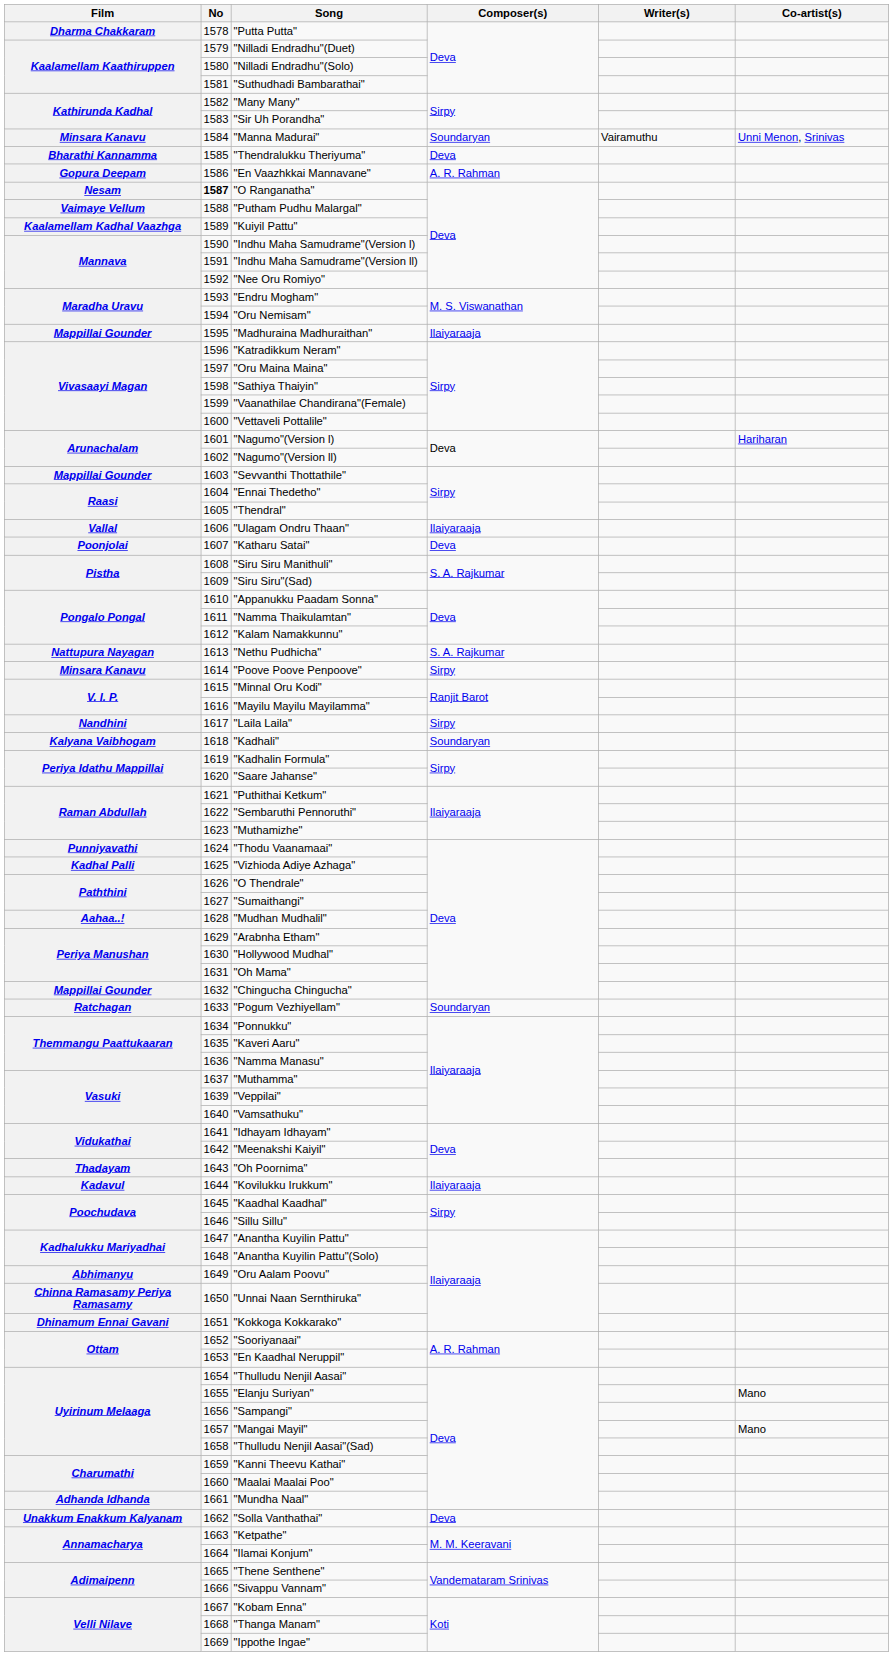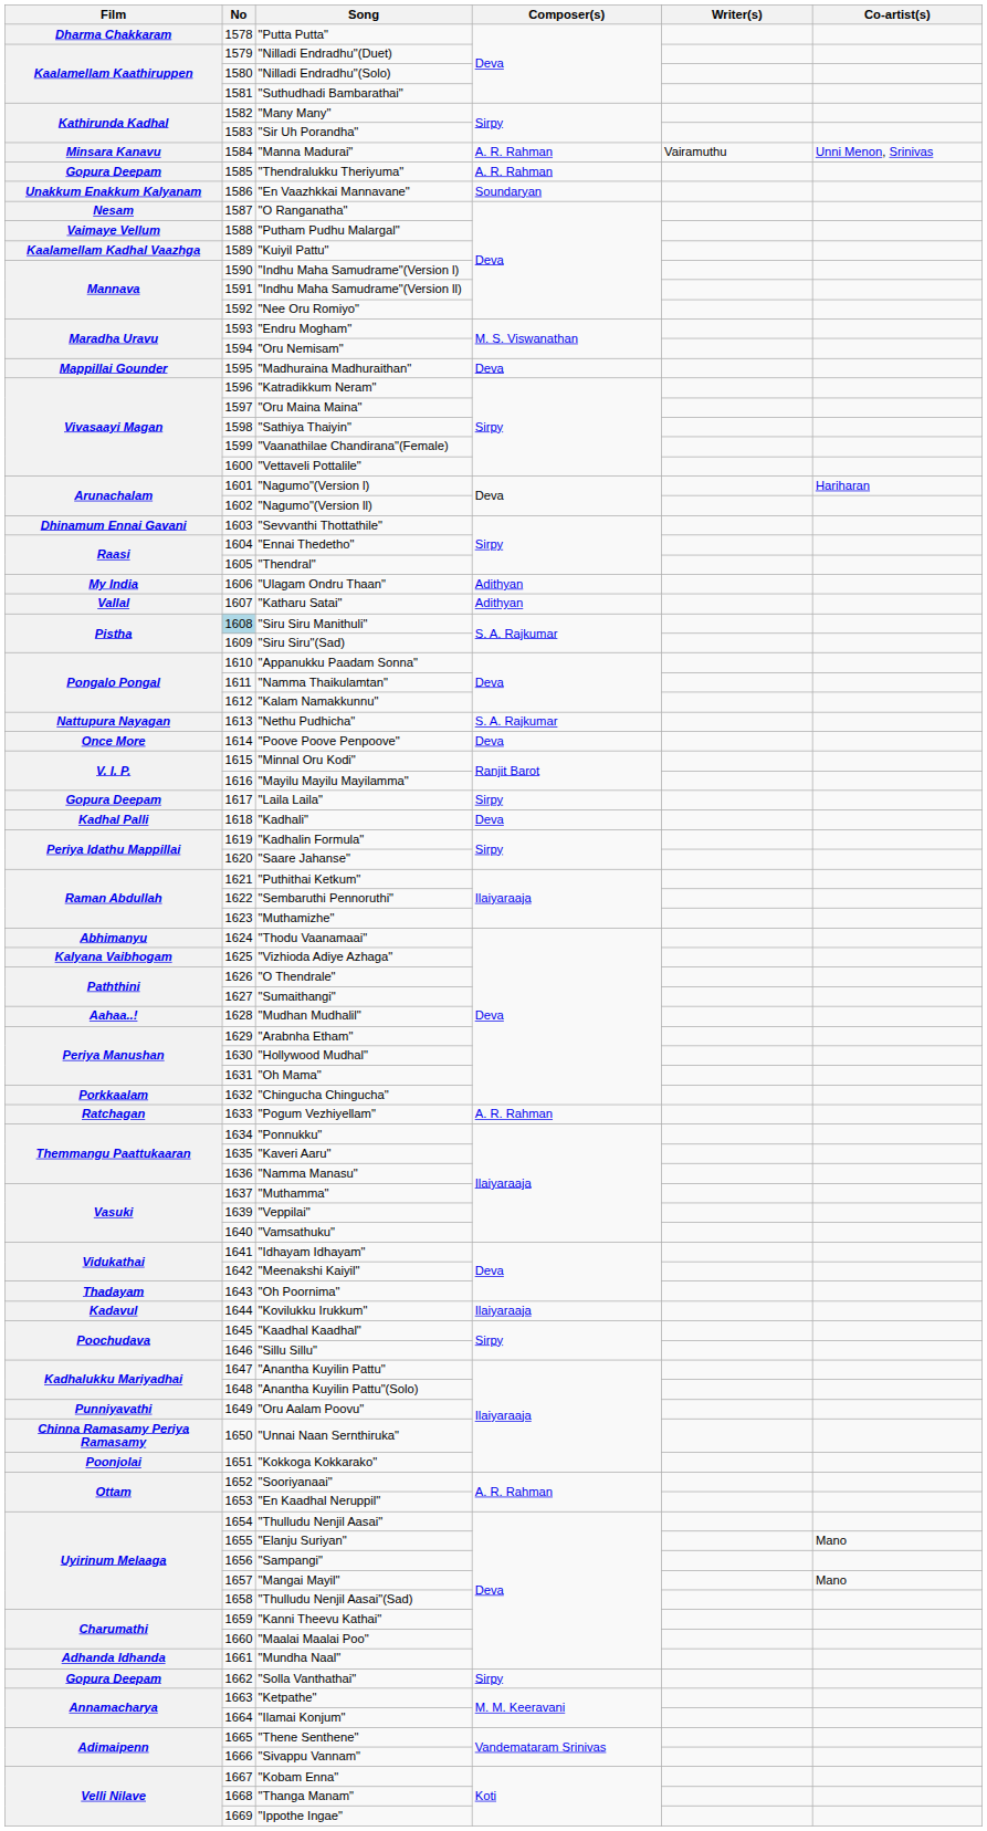"Manna Madurai" | Composer(s): Soundaryan -> A. R. Rahman
"Thendralukku Theriyuma" | Film: Bharathi Kannamma -> Gopura Deepam
"Thendralukku Theriyuma" | Composer(s): Deva -> A. R. Rahman
"En Vaazhkkai Mannavane" | Film: Gopura Deepam -> Unakkum Enakkum Kalyanam
"En Vaazhkkai Mannavane" | Composer(s): A. R. Rahman -> Soundaryan
"O Ranganatha" | No: bold -> normal
"Madhuraina Madhuraithan" | Composer(s): Ilaiyaraaja -> Deva
"Sevvanthi Thottathile" | Film: Mappillai Gounder -> Dhinamum Ennai Gavani
"Ulagam Ondru Thaan" | Film: Vallal -> My India
"Ulagam Ondru Thaan" | Composer(s): Ilaiyaraaja -> Adithyan
"Katharu Satai" | Film: Poonjolai -> Vallal
"Katharu Satai" | Composer(s): Deva -> Adithyan
"Siru Siru Manithuli" | No: no background -> lightblue background
"Poove Poove Penpoove" | Film: Minsara Kanavu -> Once More
"Poove Poove Penpoove" | Composer(s): Sirpy -> Deva
"Laila Laila" | Film: Nandhini -> Gopura Deepam
"Kadhali" | Film: Kalyana Vaibhogam -> Kadhal Palli
"Kadhali" | Composer(s): Soundaryan -> Deva
"Thodu Vaanamaai" | Film: Punniyavathi -> Abhimanyu
"Vizhioda Adiye Azhaga" | Film: Kadhal Palli -> Kalyana Vaibhogam
"Chingucha Chingucha" | Film: Mappillai Gounder -> Porkkaalam
"Pogum Vezhiyellam" | Composer(s): Soundaryan -> A. R. Rahman
"Oru Aalam Poovu" | Film: Abhimanyu -> Punniyavathi
"Kokkoga Kokkarako" | Film: Dhinamum Ennai Gavani -> Poonjolai
"Solla Vanthathai" | Film: Unakkum Enakkum Kalyanam -> Gopura Deepam
"Solla Vanthathai" | Composer(s): Deva -> Sirpy
